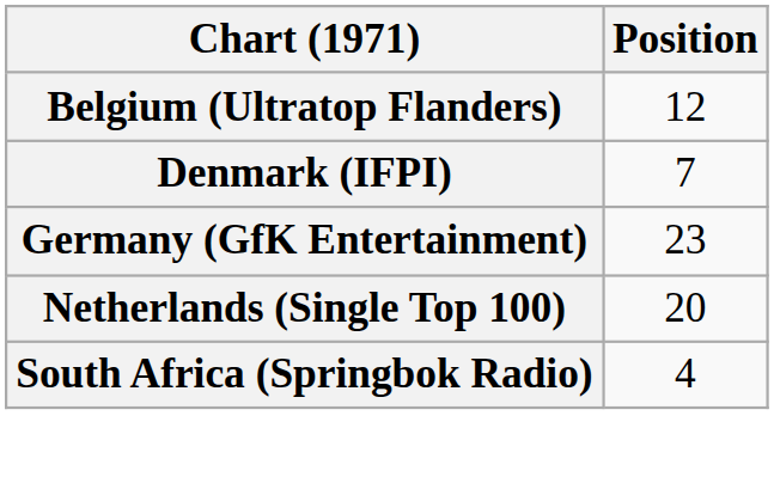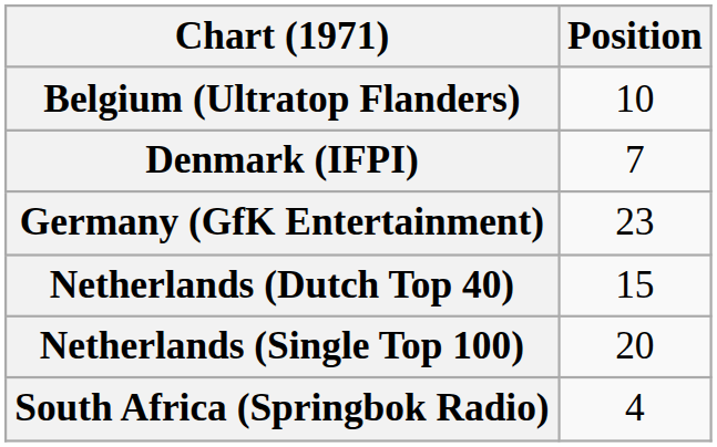Belgium (Ultratop Flanders) | Position: 12 -> 10
+ row: Netherlands (Dutch Top 40) | 15
